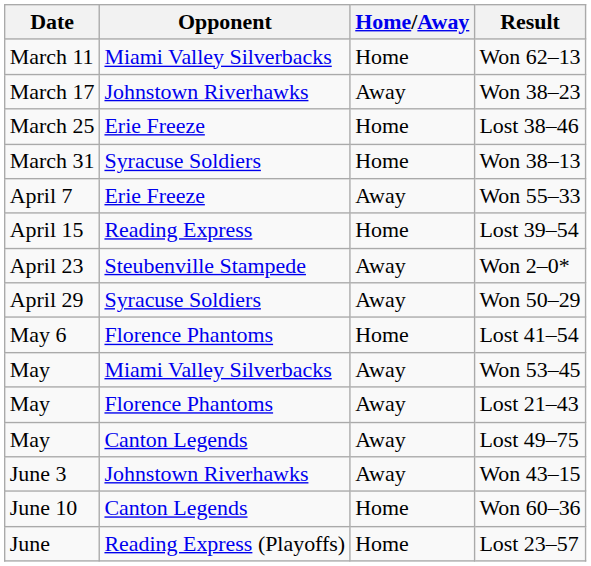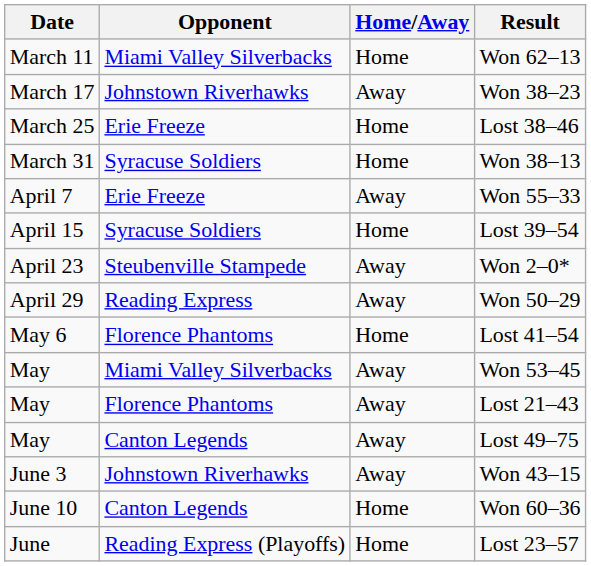Lost 39–54 | Opponent: Reading Express -> Syracuse Soldiers
Won 50–29 | Opponent: Syracuse Soldiers -> Reading Express
